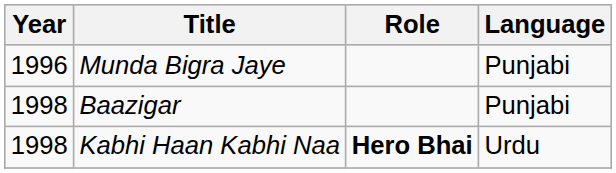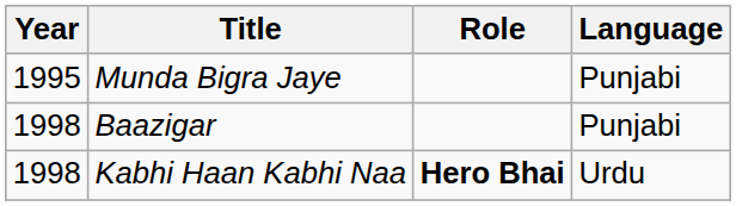Munda Bigra Jaye | Year: 1996 -> 1995
